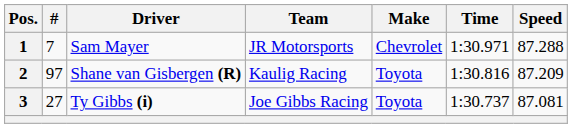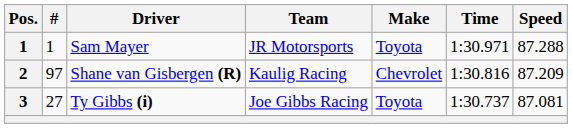Sam Mayer | #: 7 -> 1
Sam Mayer | Make: Chevrolet -> Toyota
Shane van Gisbergen (R) | Make: Toyota -> Chevrolet
